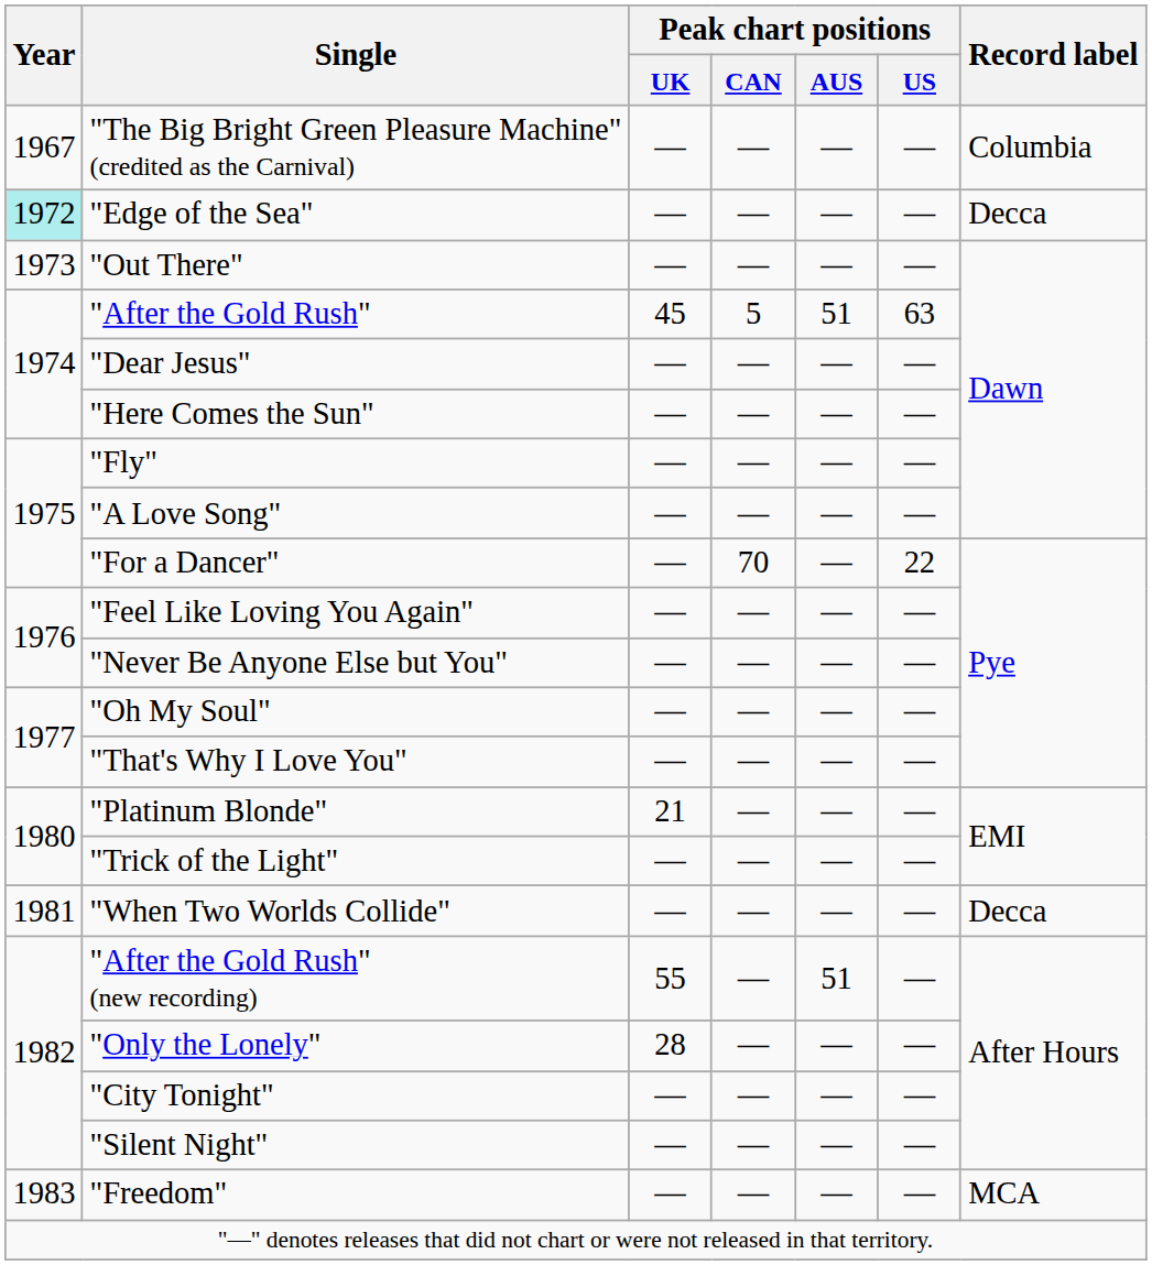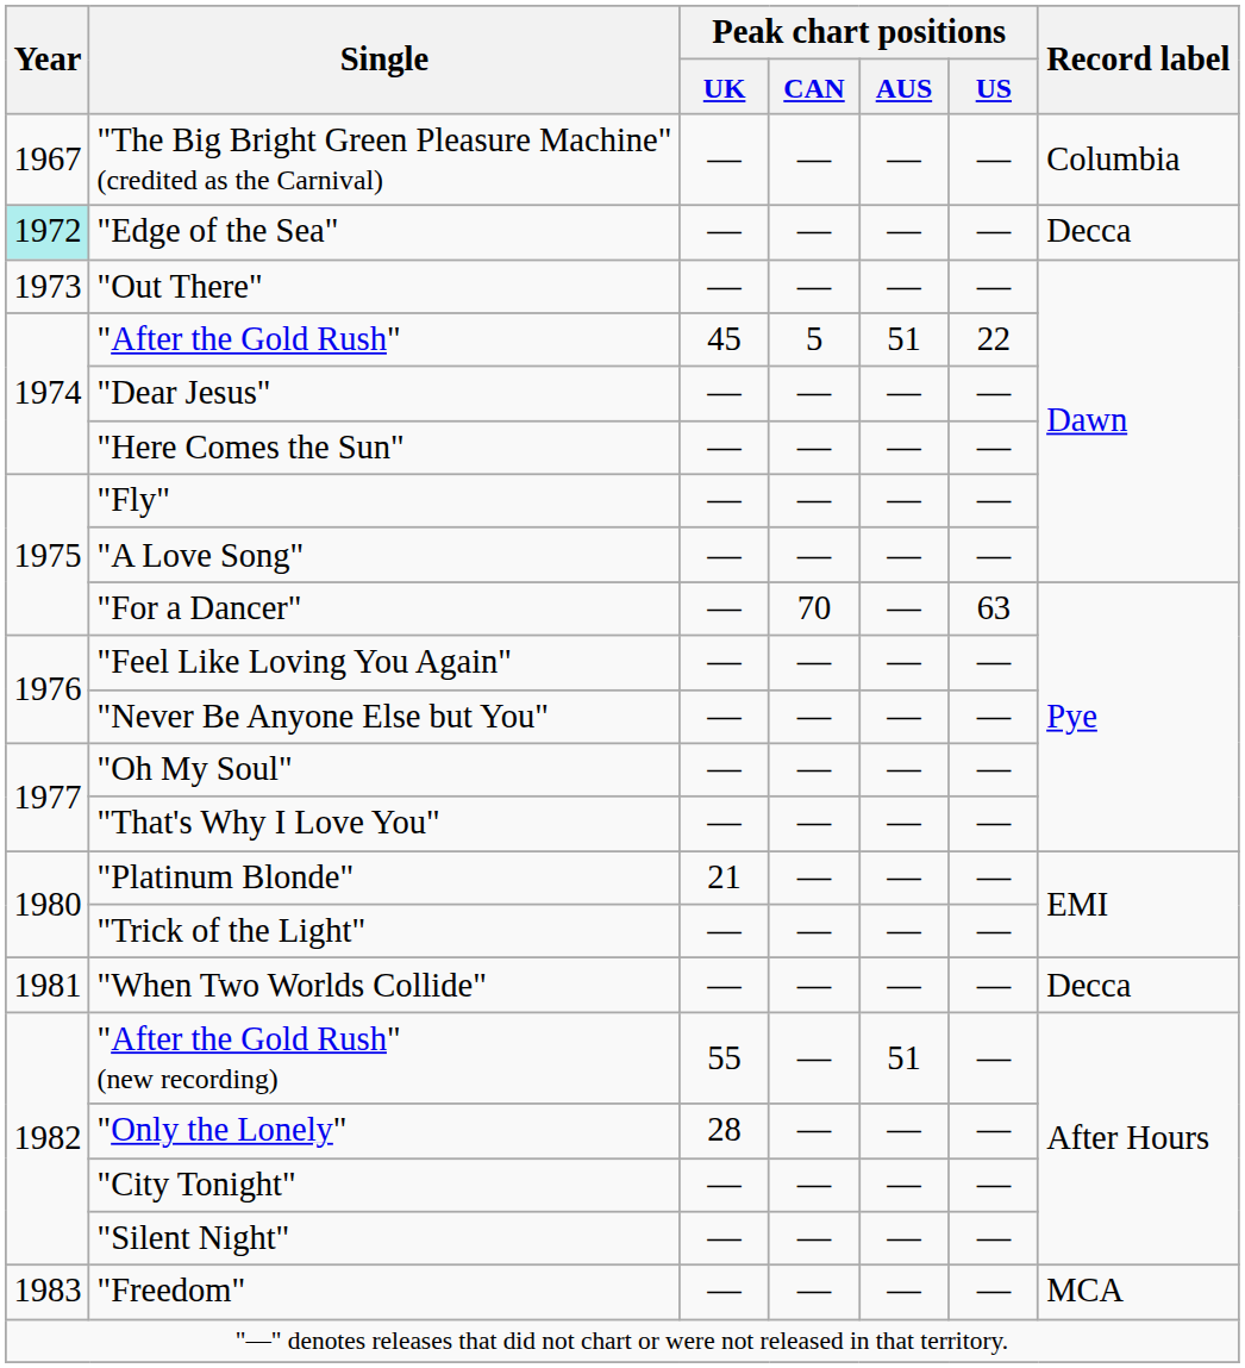"After the Gold Rush" | Peak chart positions / US: 63 -> 22
"For a Dancer" | Peak chart positions / US: 22 -> 63
